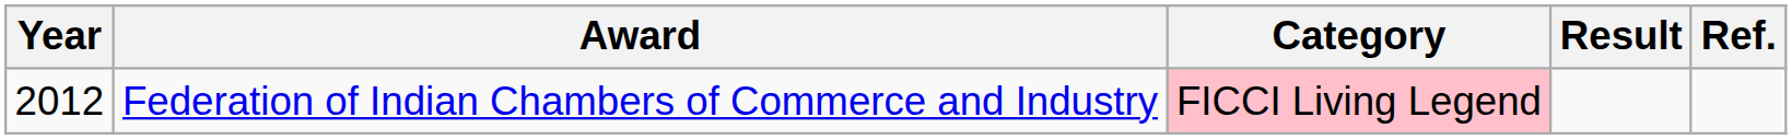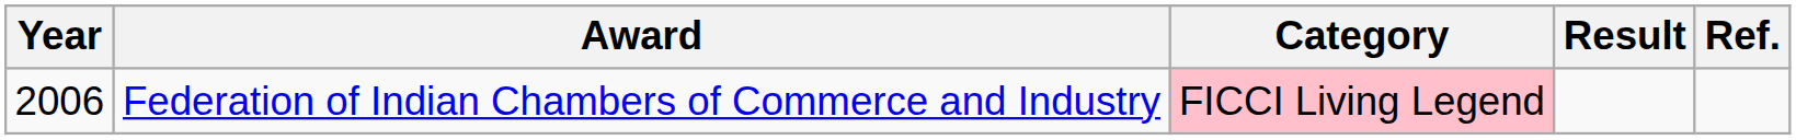Federation of Indian Chambers of Commerce and Industry | Year: 2012 -> 2006
